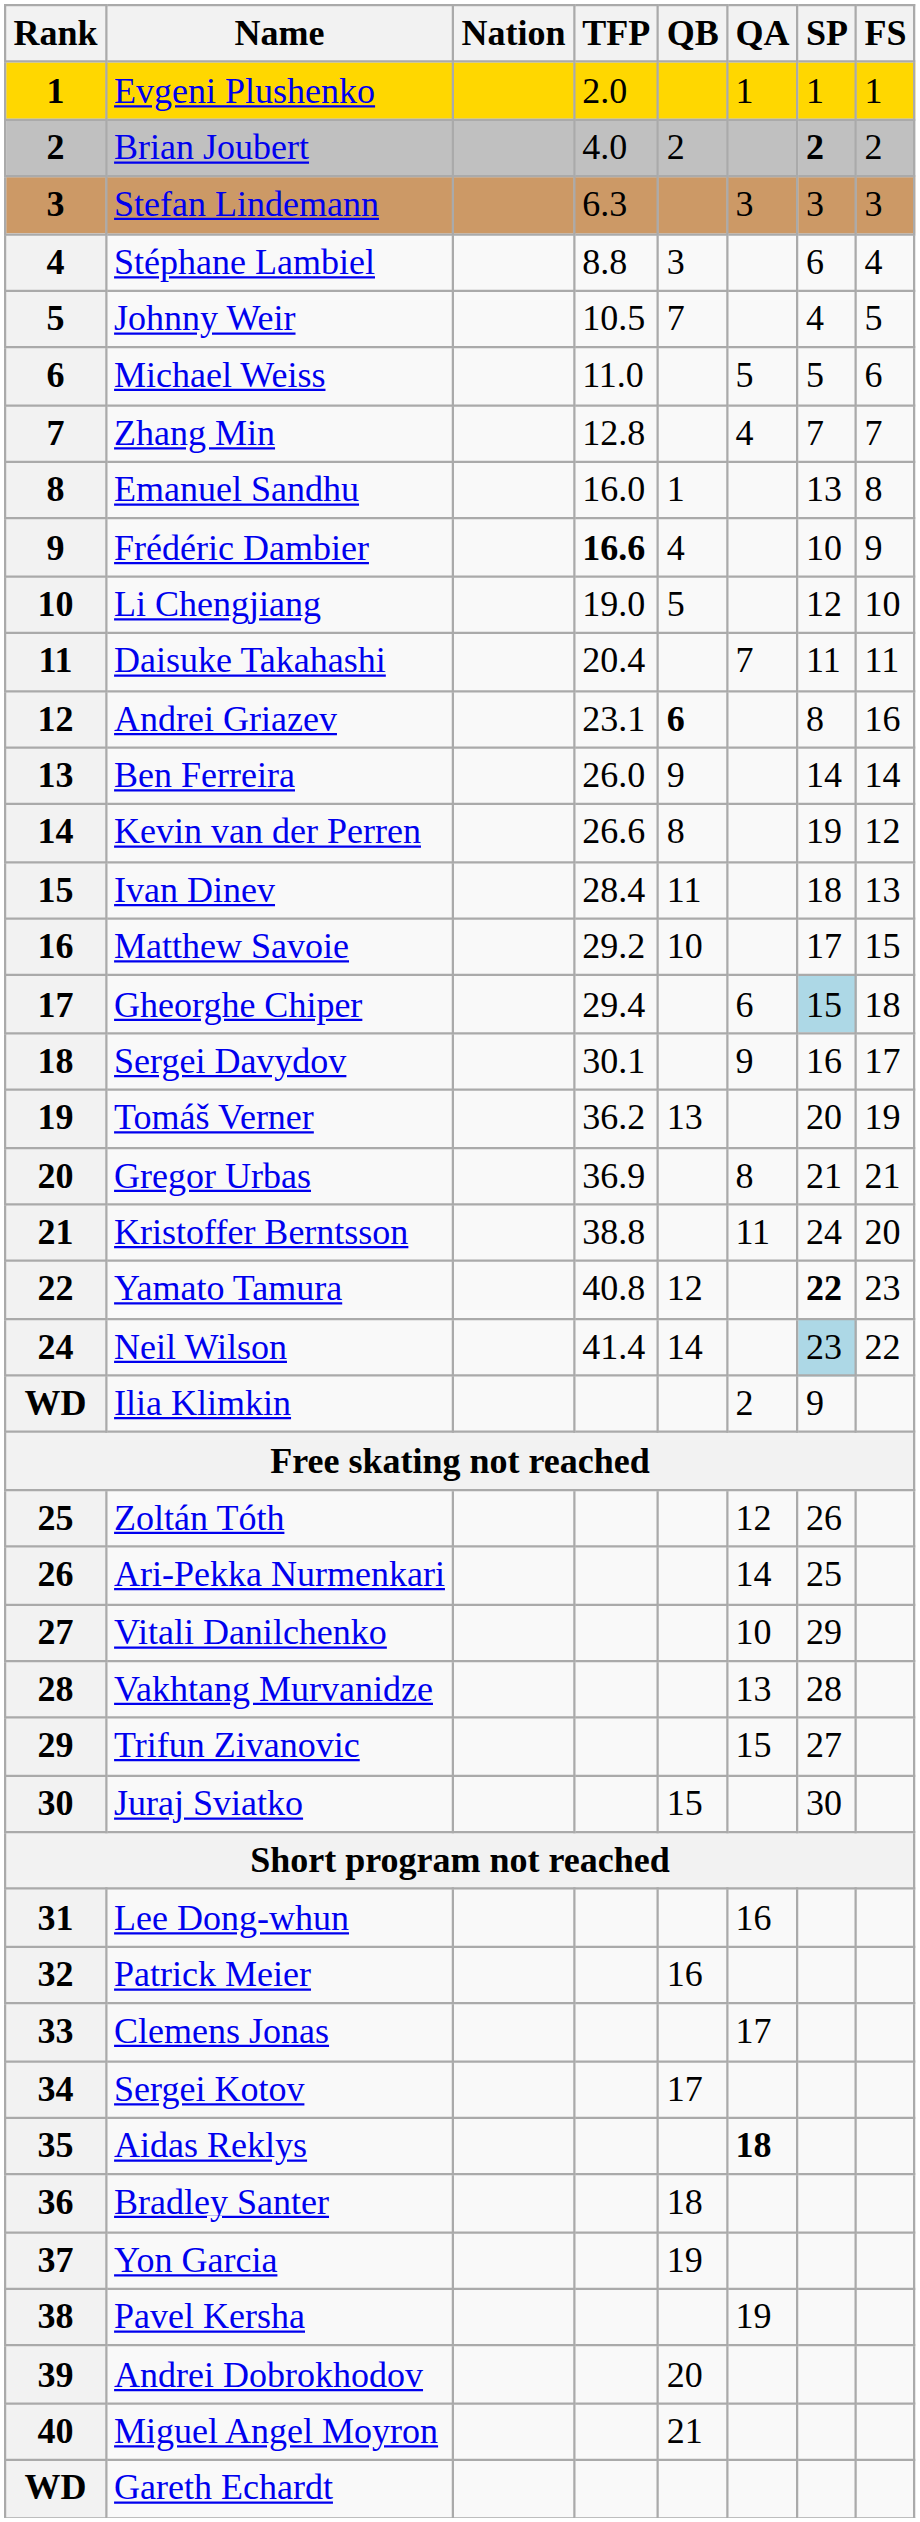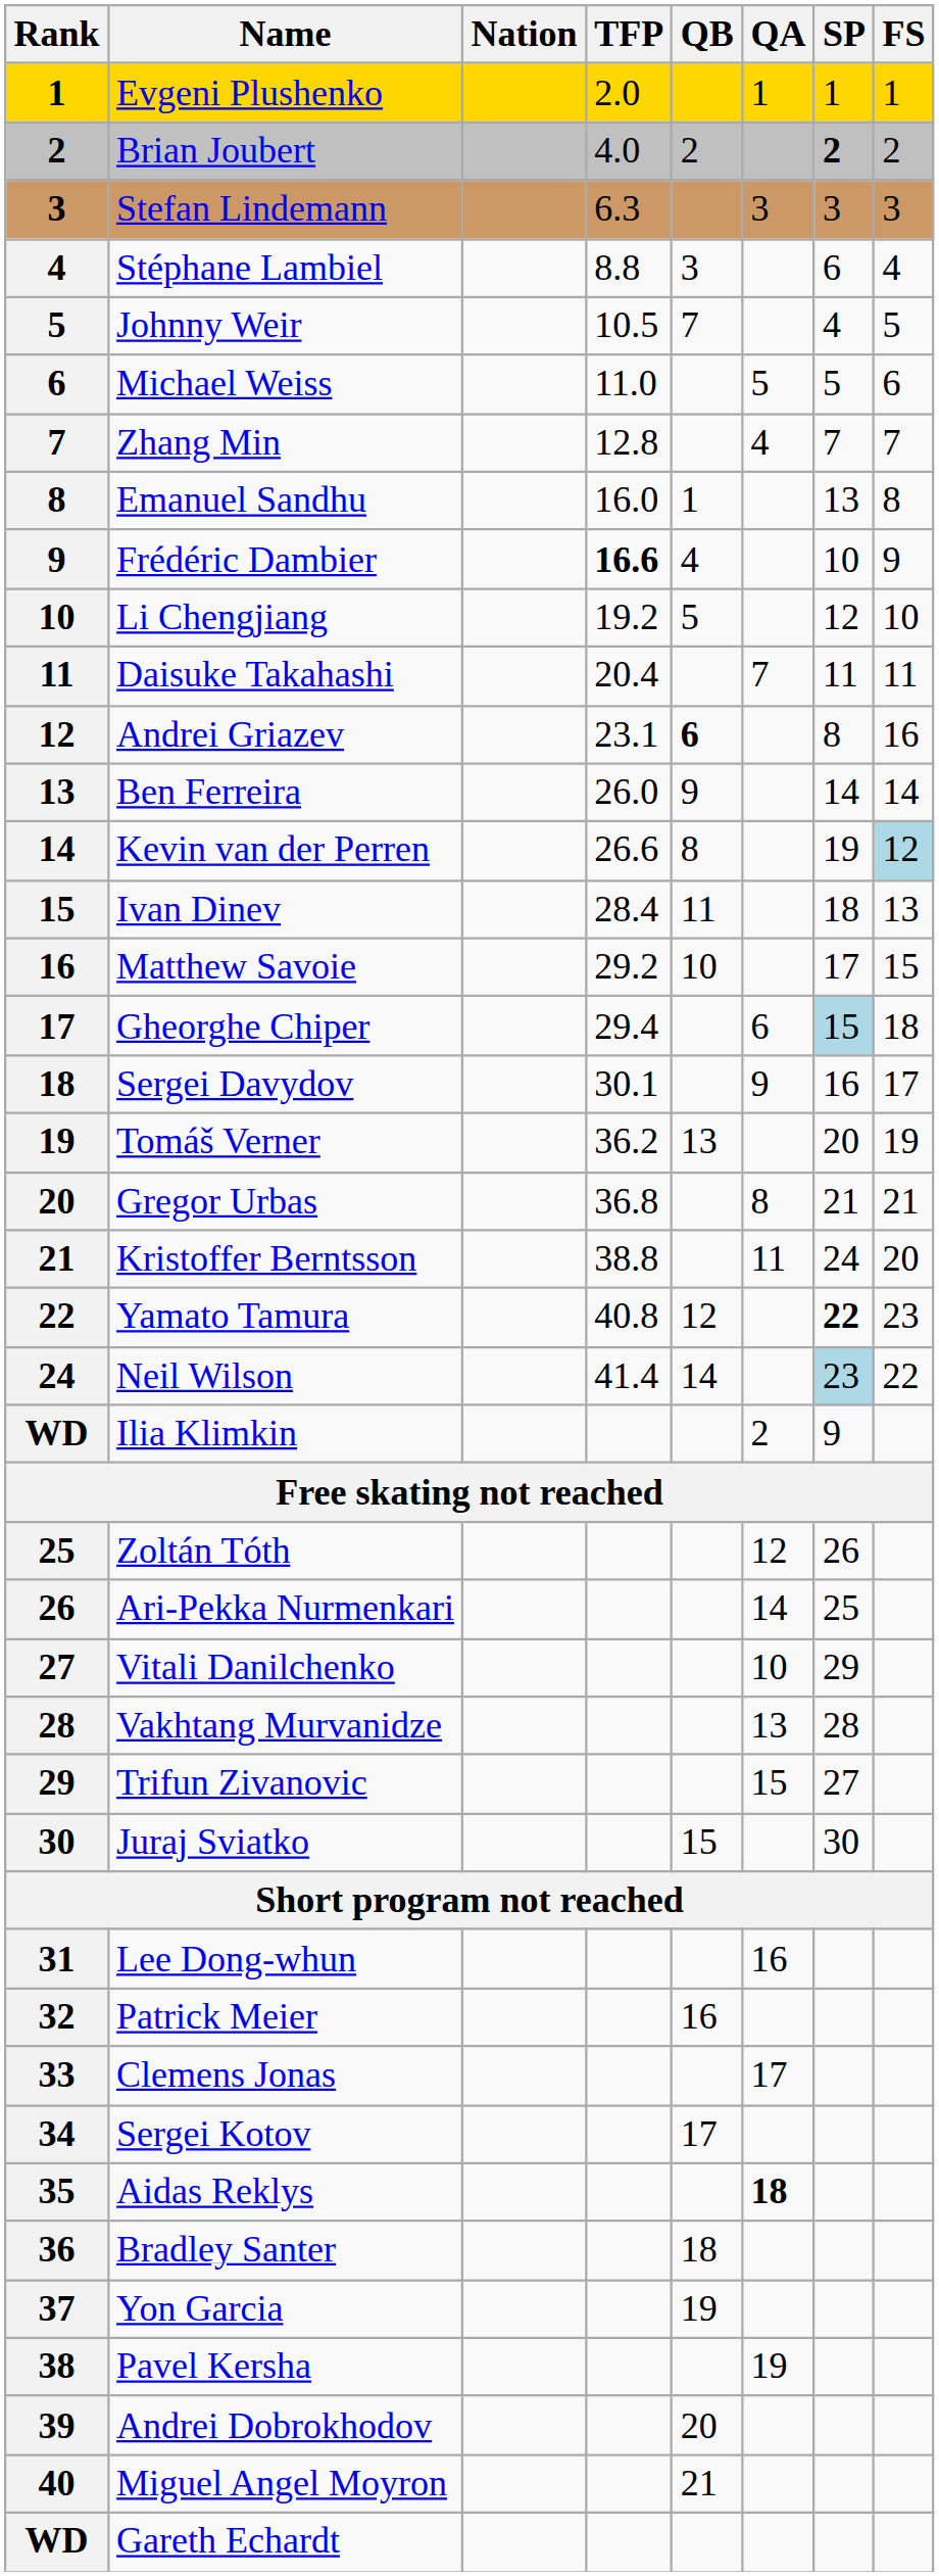Li Chengjiang | TFP: 19.0 -> 19.2
Kevin van der Perren | FS: no background -> lightblue background
Gregor Urbas | TFP: 36.9 -> 36.8
